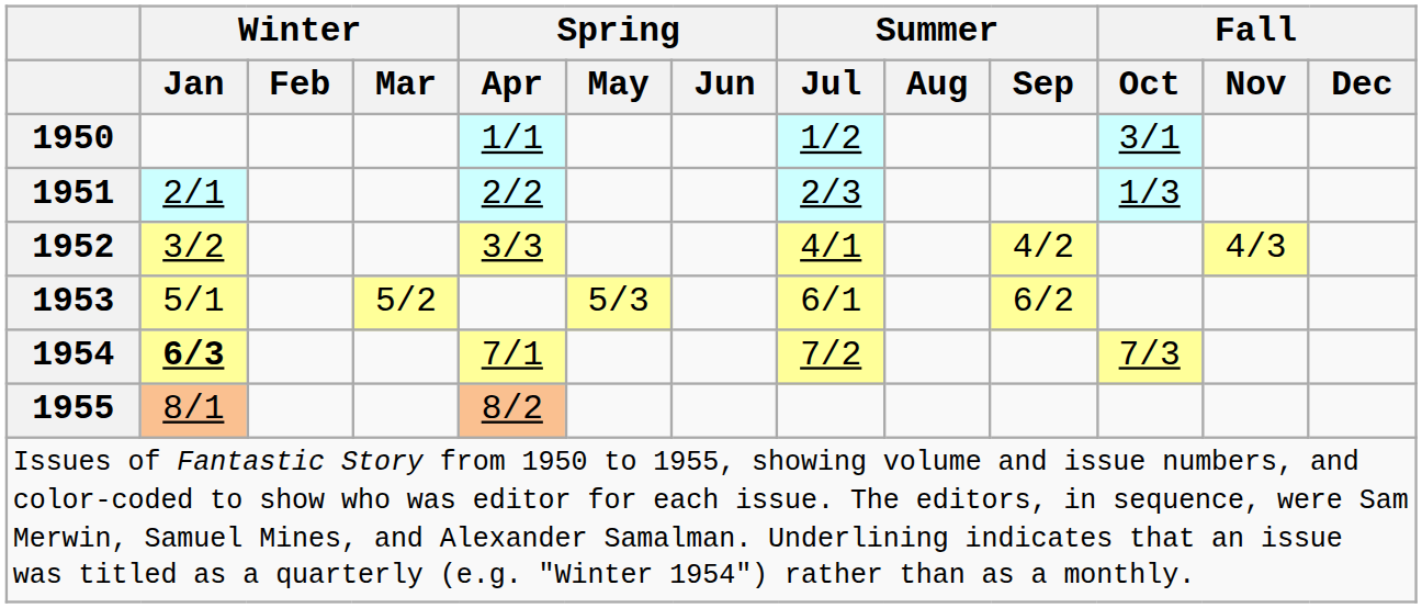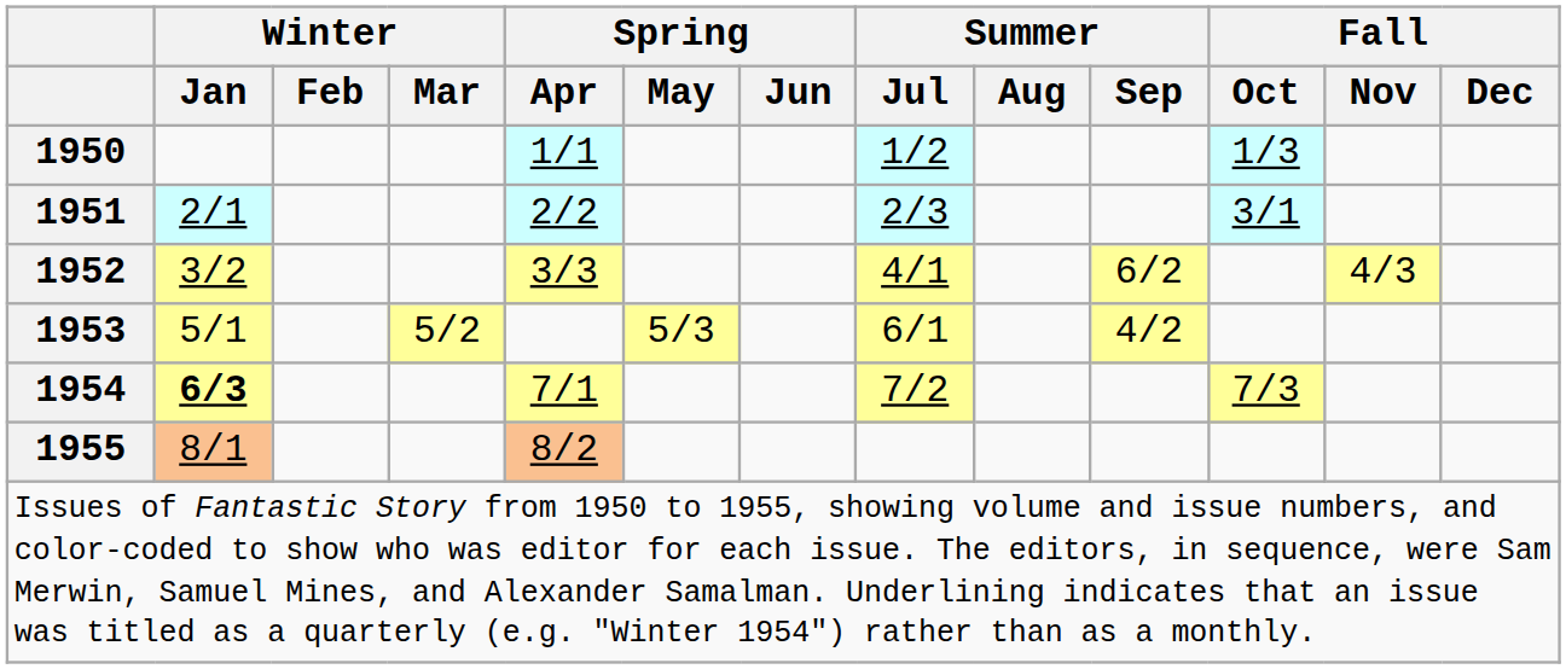1950 | Fall / Oct: 3/1 -> 1/3
1951 | Fall / Oct: 1/3 -> 3/1
1952 | Summer / Sep: 4/2 -> 6/2
1953 | Summer / Sep: 6/2 -> 4/2
